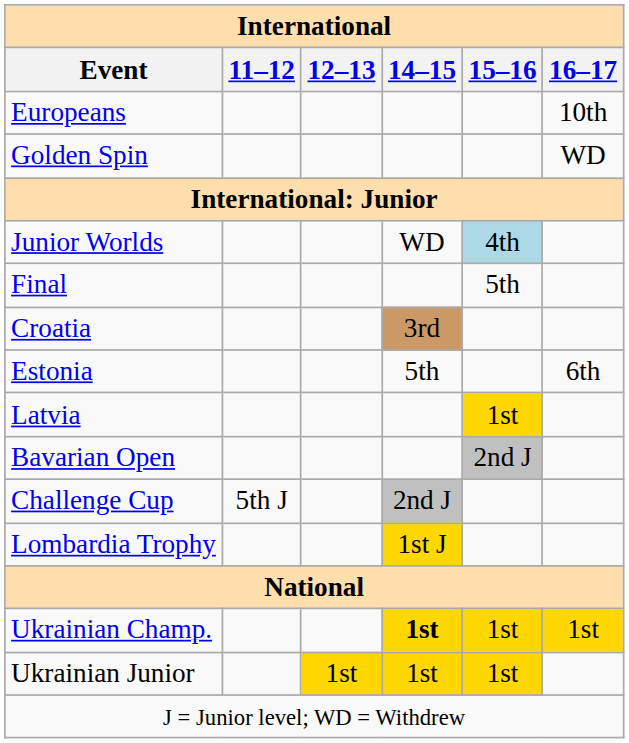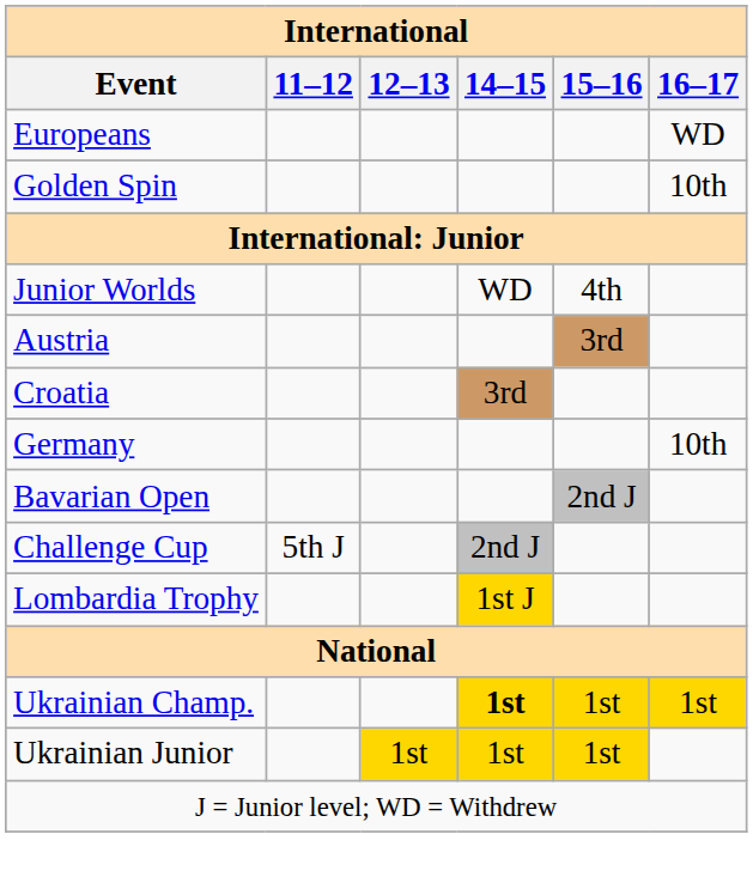Europeans | 16–17: 10th -> WD
Golden Spin | 16–17: WD -> 10th
Junior Worlds | 15–16: lightblue background -> no background
- row: Final | 5th
+ row: Austria | 3rd
- row: Estonia | 5th | 6th
+ row: Germany | 10th
- row: Latvia | 1st
